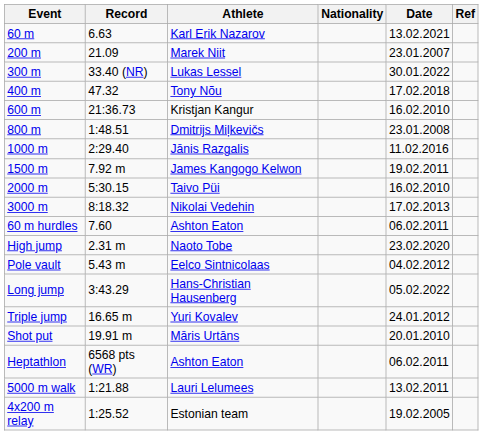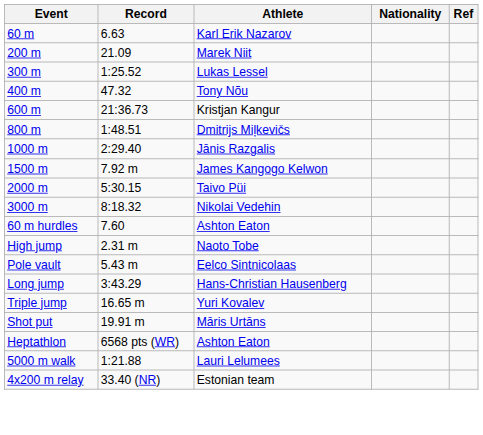- column: Date | 13.02.2021 | 23.01.2007 | 30.01.2022 | 17.02.2018 | 16.02.2010 | 23.01.2008 | 11.02.2016 | 19.02.2011 | 16.02.2010 | 17.02.2013 | 06.02.2011 | 23.02.2020 | 04.02.2012 | 05.02.2022 | 24.01.2012 | 20.01.2010 | 06.02.2011 | 13.02.2011 | 19.02.2005
Lukas Lessel | Record: 33.40 (NR) -> 1:25.52
Estonian team | Record: 1:25.52 -> 33.40 (NR)
